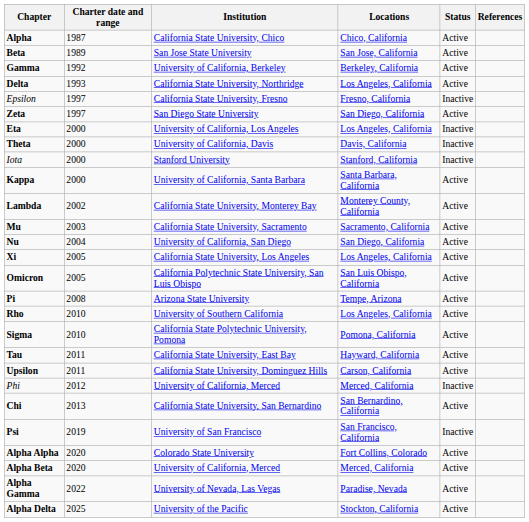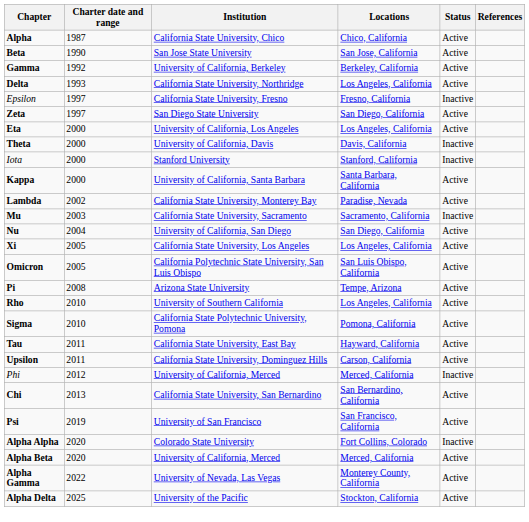Beta | Charter date and range: 1989 -> 1990
Eta | Status: Inactive -> Active
Lambda | Locations: Monterey County, California -> Paradise, Nevada
Mu | Status: Active -> Inactive
Psi | Status: Inactive -> Active
Alpha Alpha | Status: Active -> Inactive
Alpha Gamma | Locations: Paradise, Nevada -> Monterey County, California
